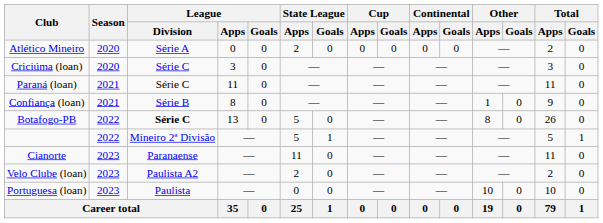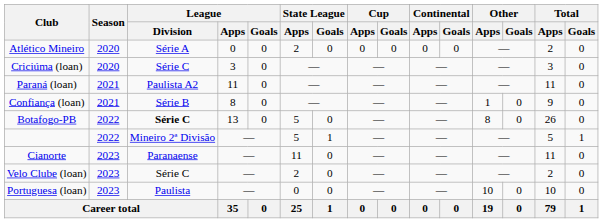Paraná (loan) | League / Division: Série C -> Paulista A2
Velo Clube (loan) | League / Division: Paulista A2 -> Série C
